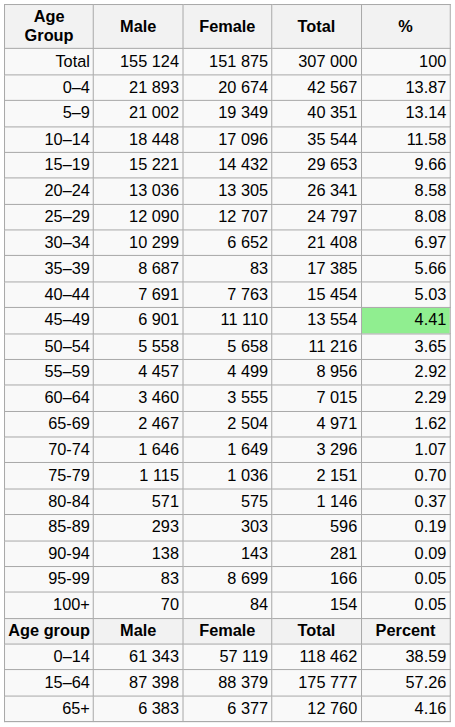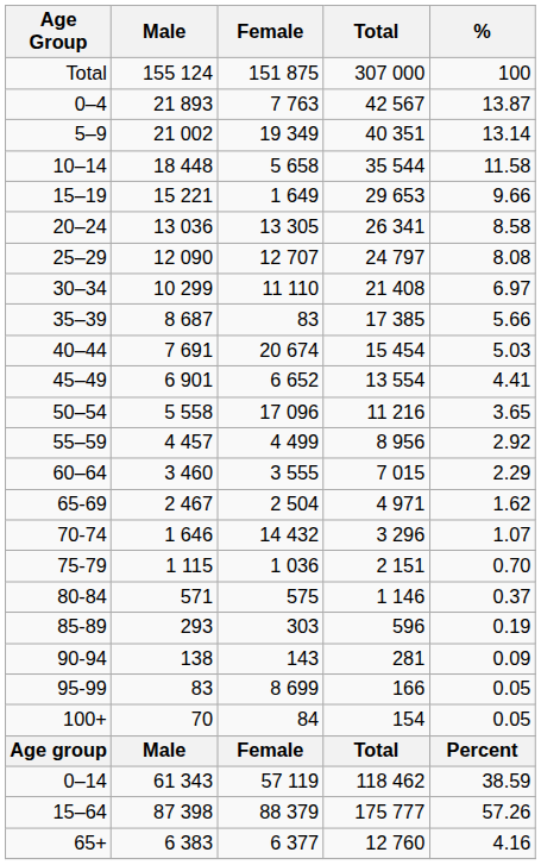0–4 | Female: 20 674 -> 7 763
10–14 | Female: 17 096 -> 5 658
15–19 | Female: 14 432 -> 1 649
30–34 | Female: 6 652 -> 11 110
40–44 | Female: 7 763 -> 20 674
45–49 | Female: 11 110 -> 6 652
45–49 | %: lightgreen background -> no background
50–54 | Female: 5 658 -> 17 096
70-74 | Female: 1 649 -> 14 432
